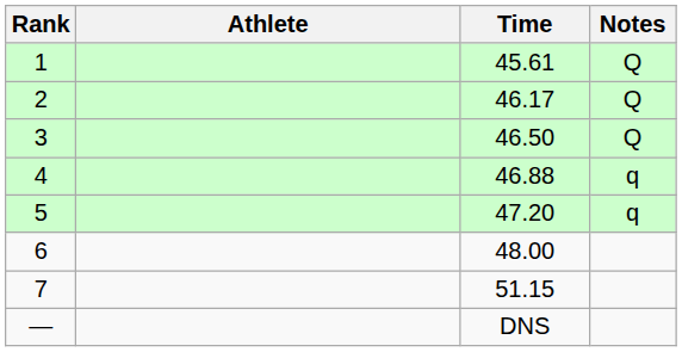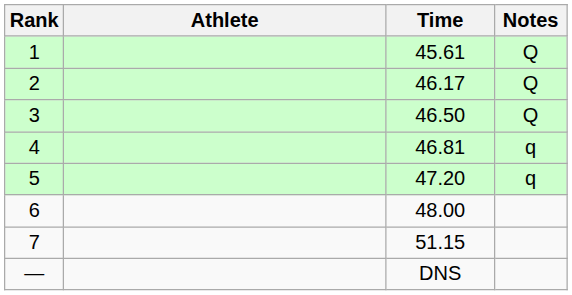4 | Time: 46.88 -> 46.81
